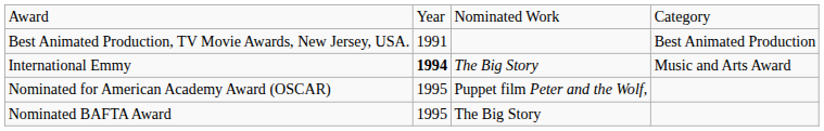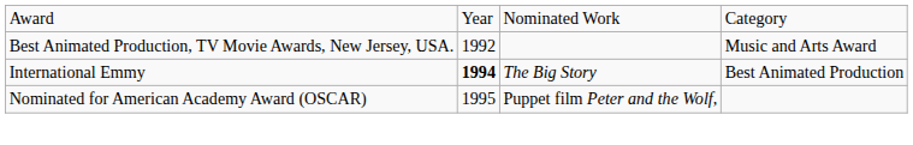Best Animated Production, TV Movie Awards, New Jersey, USA. | column 2: 1991 -> 1992
Best Animated Production, TV Movie Awards, New Jersey, USA. | column 4: Best Animated Production -> Music and Arts Award
International Emmy | column 4: Music and Arts Award -> Best Animated Production
- row: Nominated BAFTA Award | 1995 | The Big Story
